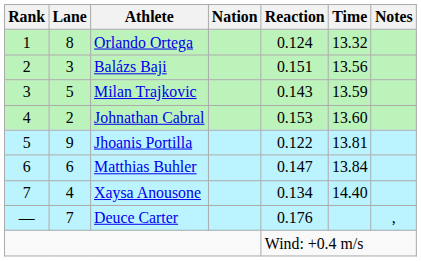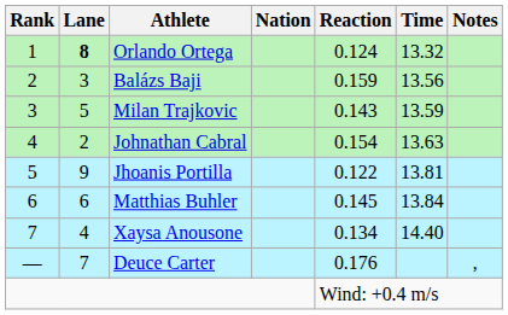Orlando Ortega | Lane: normal -> bold
Balázs Baji | Reaction: 0.151 -> 0.159
Johnathan Cabral | Reaction: 0.153 -> 0.154
Johnathan Cabral | Time: 13.60 -> 13.63
Matthias Buhler | Reaction: 0.147 -> 0.145
